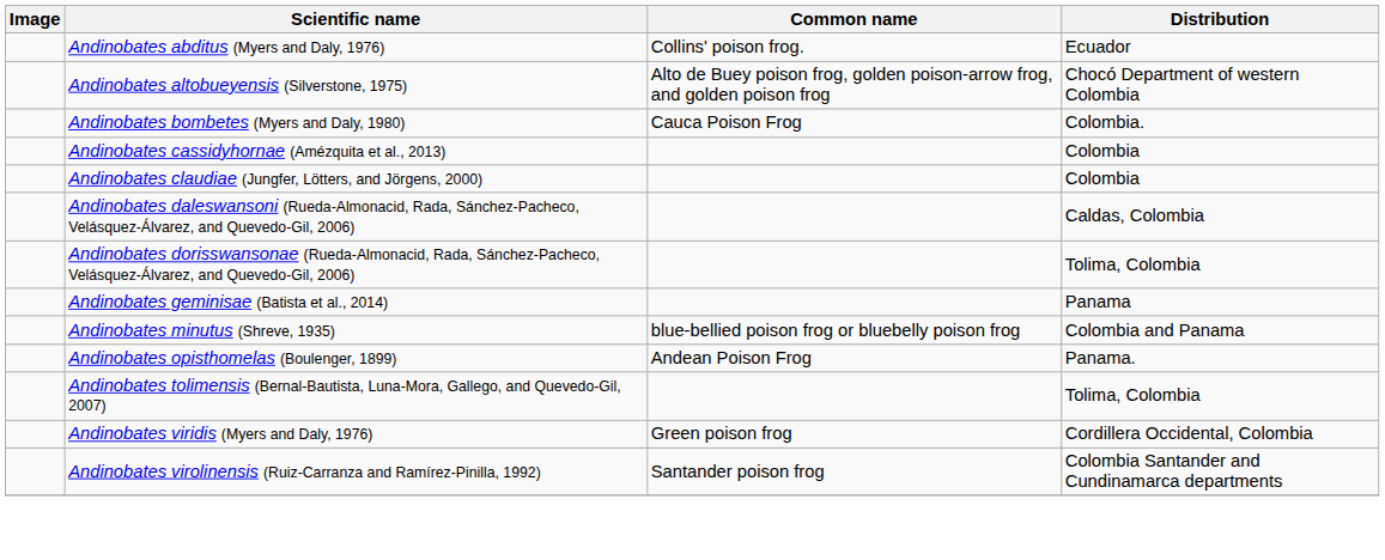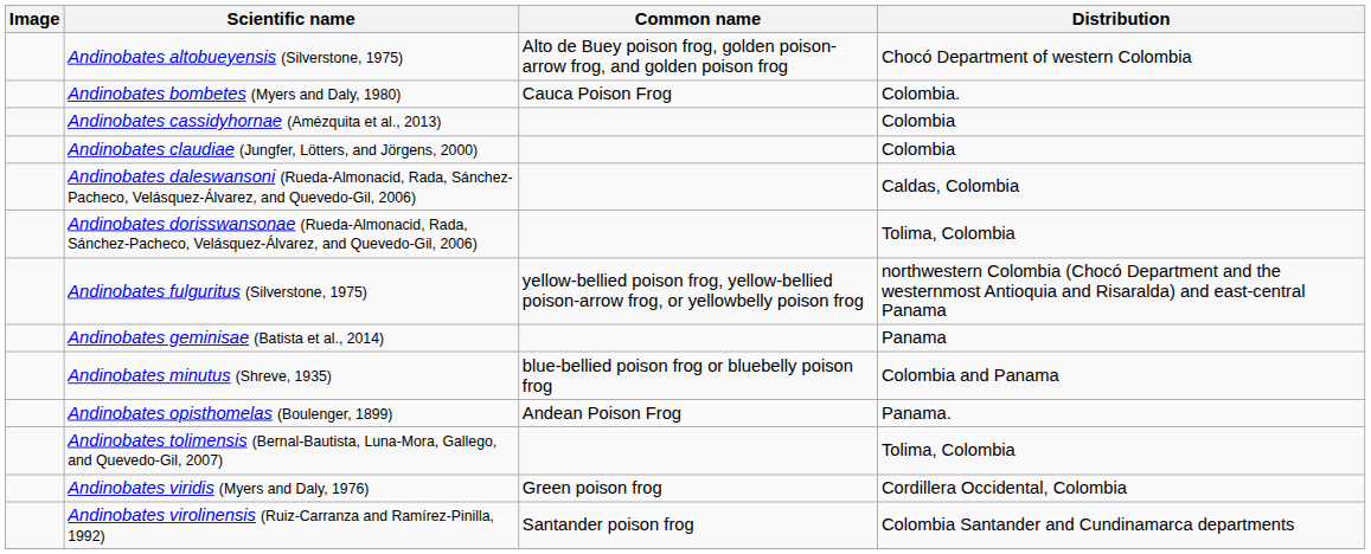- row: Andinobates abditus (Myers and Daly, 1976) | Collins' poison frog. | Ecuador
+ row: Andinobates fulguritus (Silverstone, 1975) | yellow-bellied poison frog, yellow-bellied poison-arrow frog, or yellowbelly poison frog | northwestern Colombia (Chocó Department and the westernmost Antioquia and Risaralda) and east-central Panama
